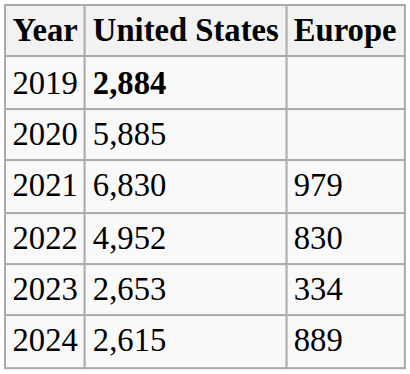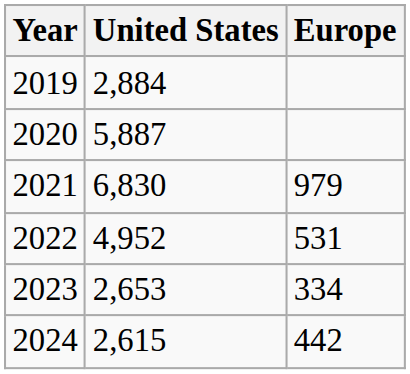2019 | United States: bold -> normal
2020 | United States: 5,885 -> 5,887
2022 | Europe: 830 -> 531
2024 | Europe: 889 -> 442
